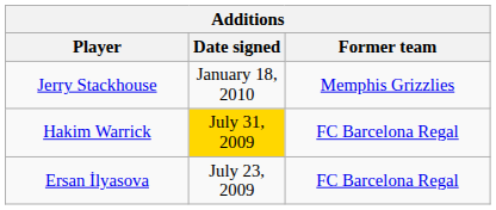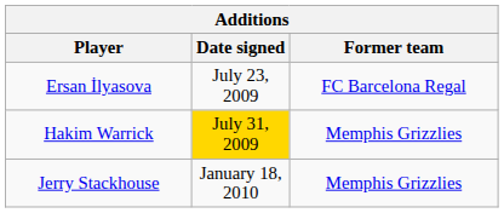rows swapped: Ersan İlyasova <-> Jerry Stackhouse
Hakim Warrick | Former team: FC Barcelona Regal -> Memphis Grizzlies
